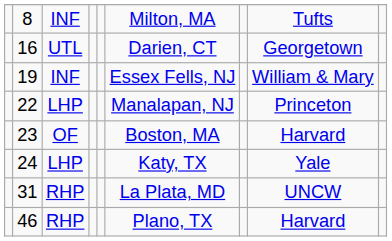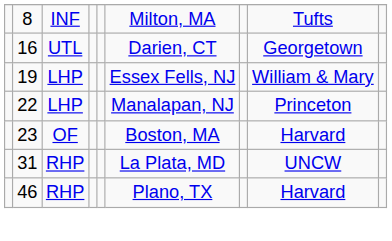19 | column 3: INF -> LHP
- row: 24 | LHP | Katy, TX | Yale
